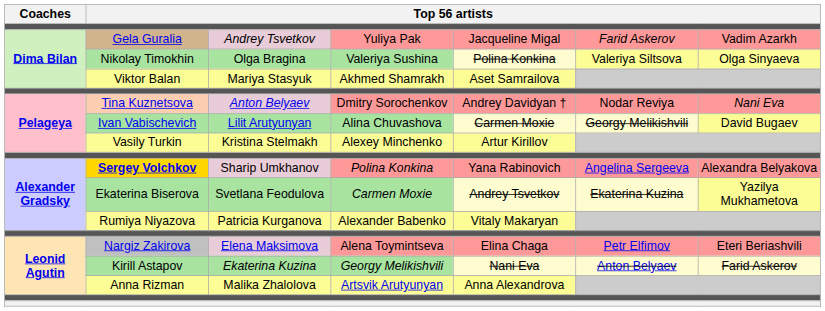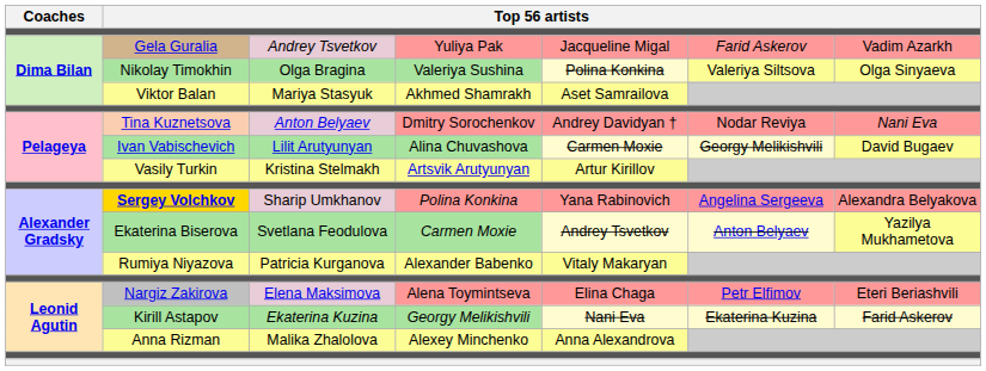Vasily Turkin | column 4: Alexey Minchenko -> Artsvik Arutyunyan
Ekaterina Biserova | column 6: Ekaterina Kuzina -> Anton Belyaev
Kirill Astapov | column 6: Anton Belyaev -> Ekaterina Kuzina
Anna Rizman | column 4: Artsvik Arutyunyan -> Alexey Minchenko
